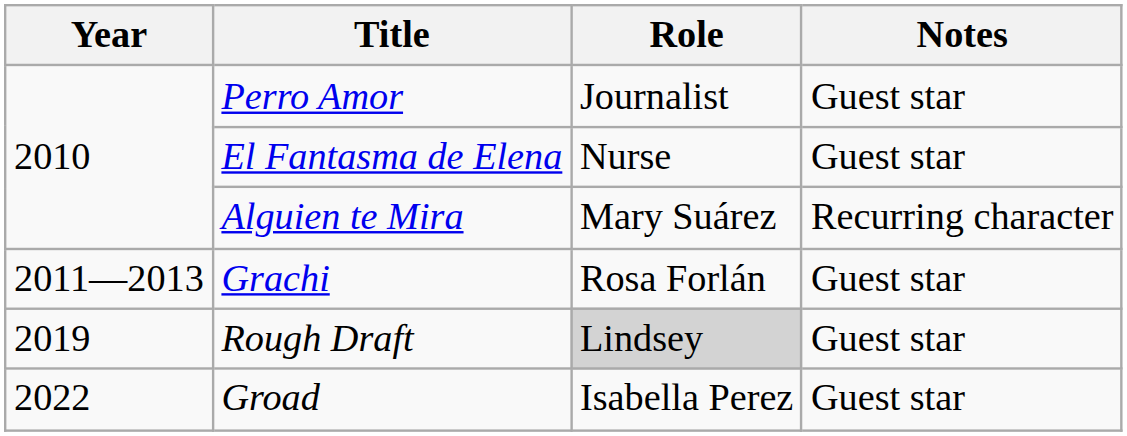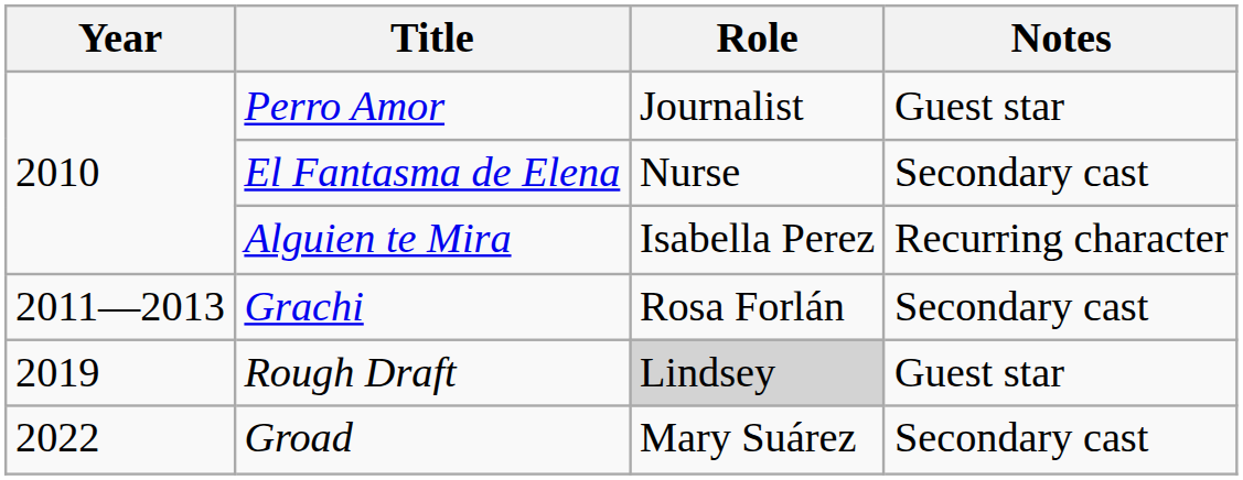El Fantasma de Elena | Notes: Guest star -> Secondary cast
Alguien te Mira | Role: Mary Suárez -> Isabella Perez
Grachi | Notes: Guest star -> Secondary cast
Groad | Role: Isabella Perez -> Mary Suárez
Groad | Notes: Guest star -> Secondary cast
